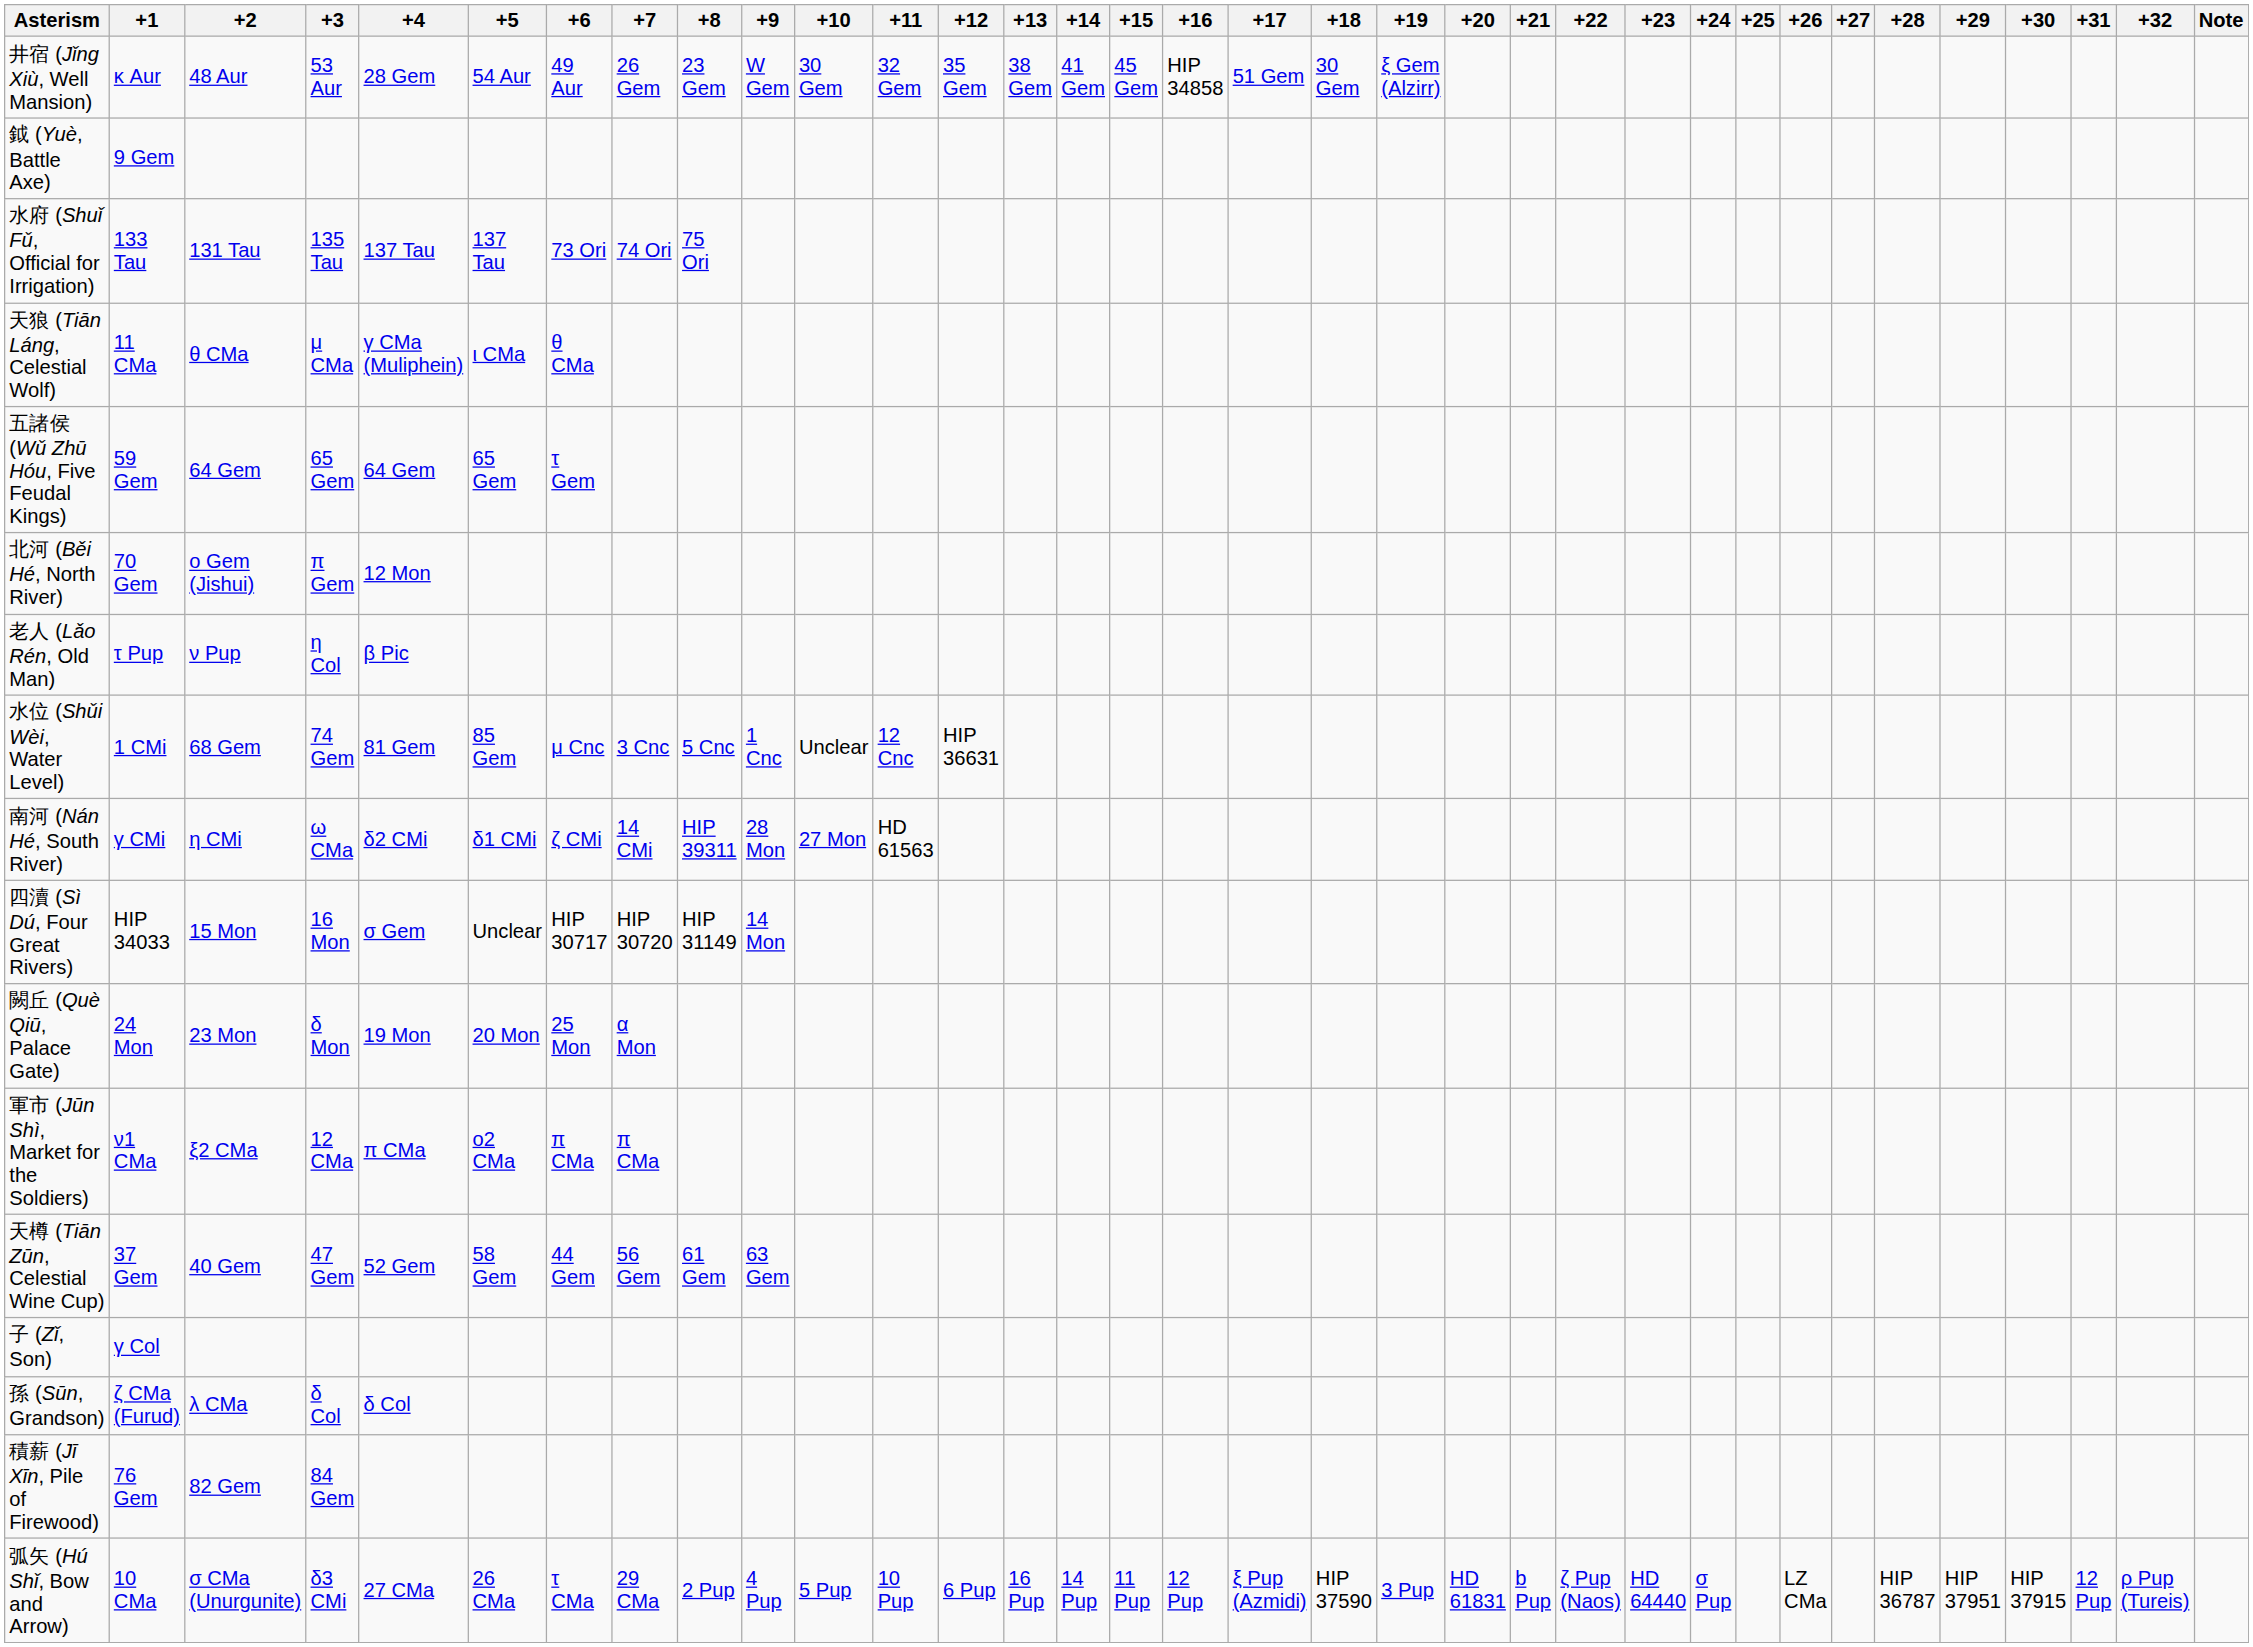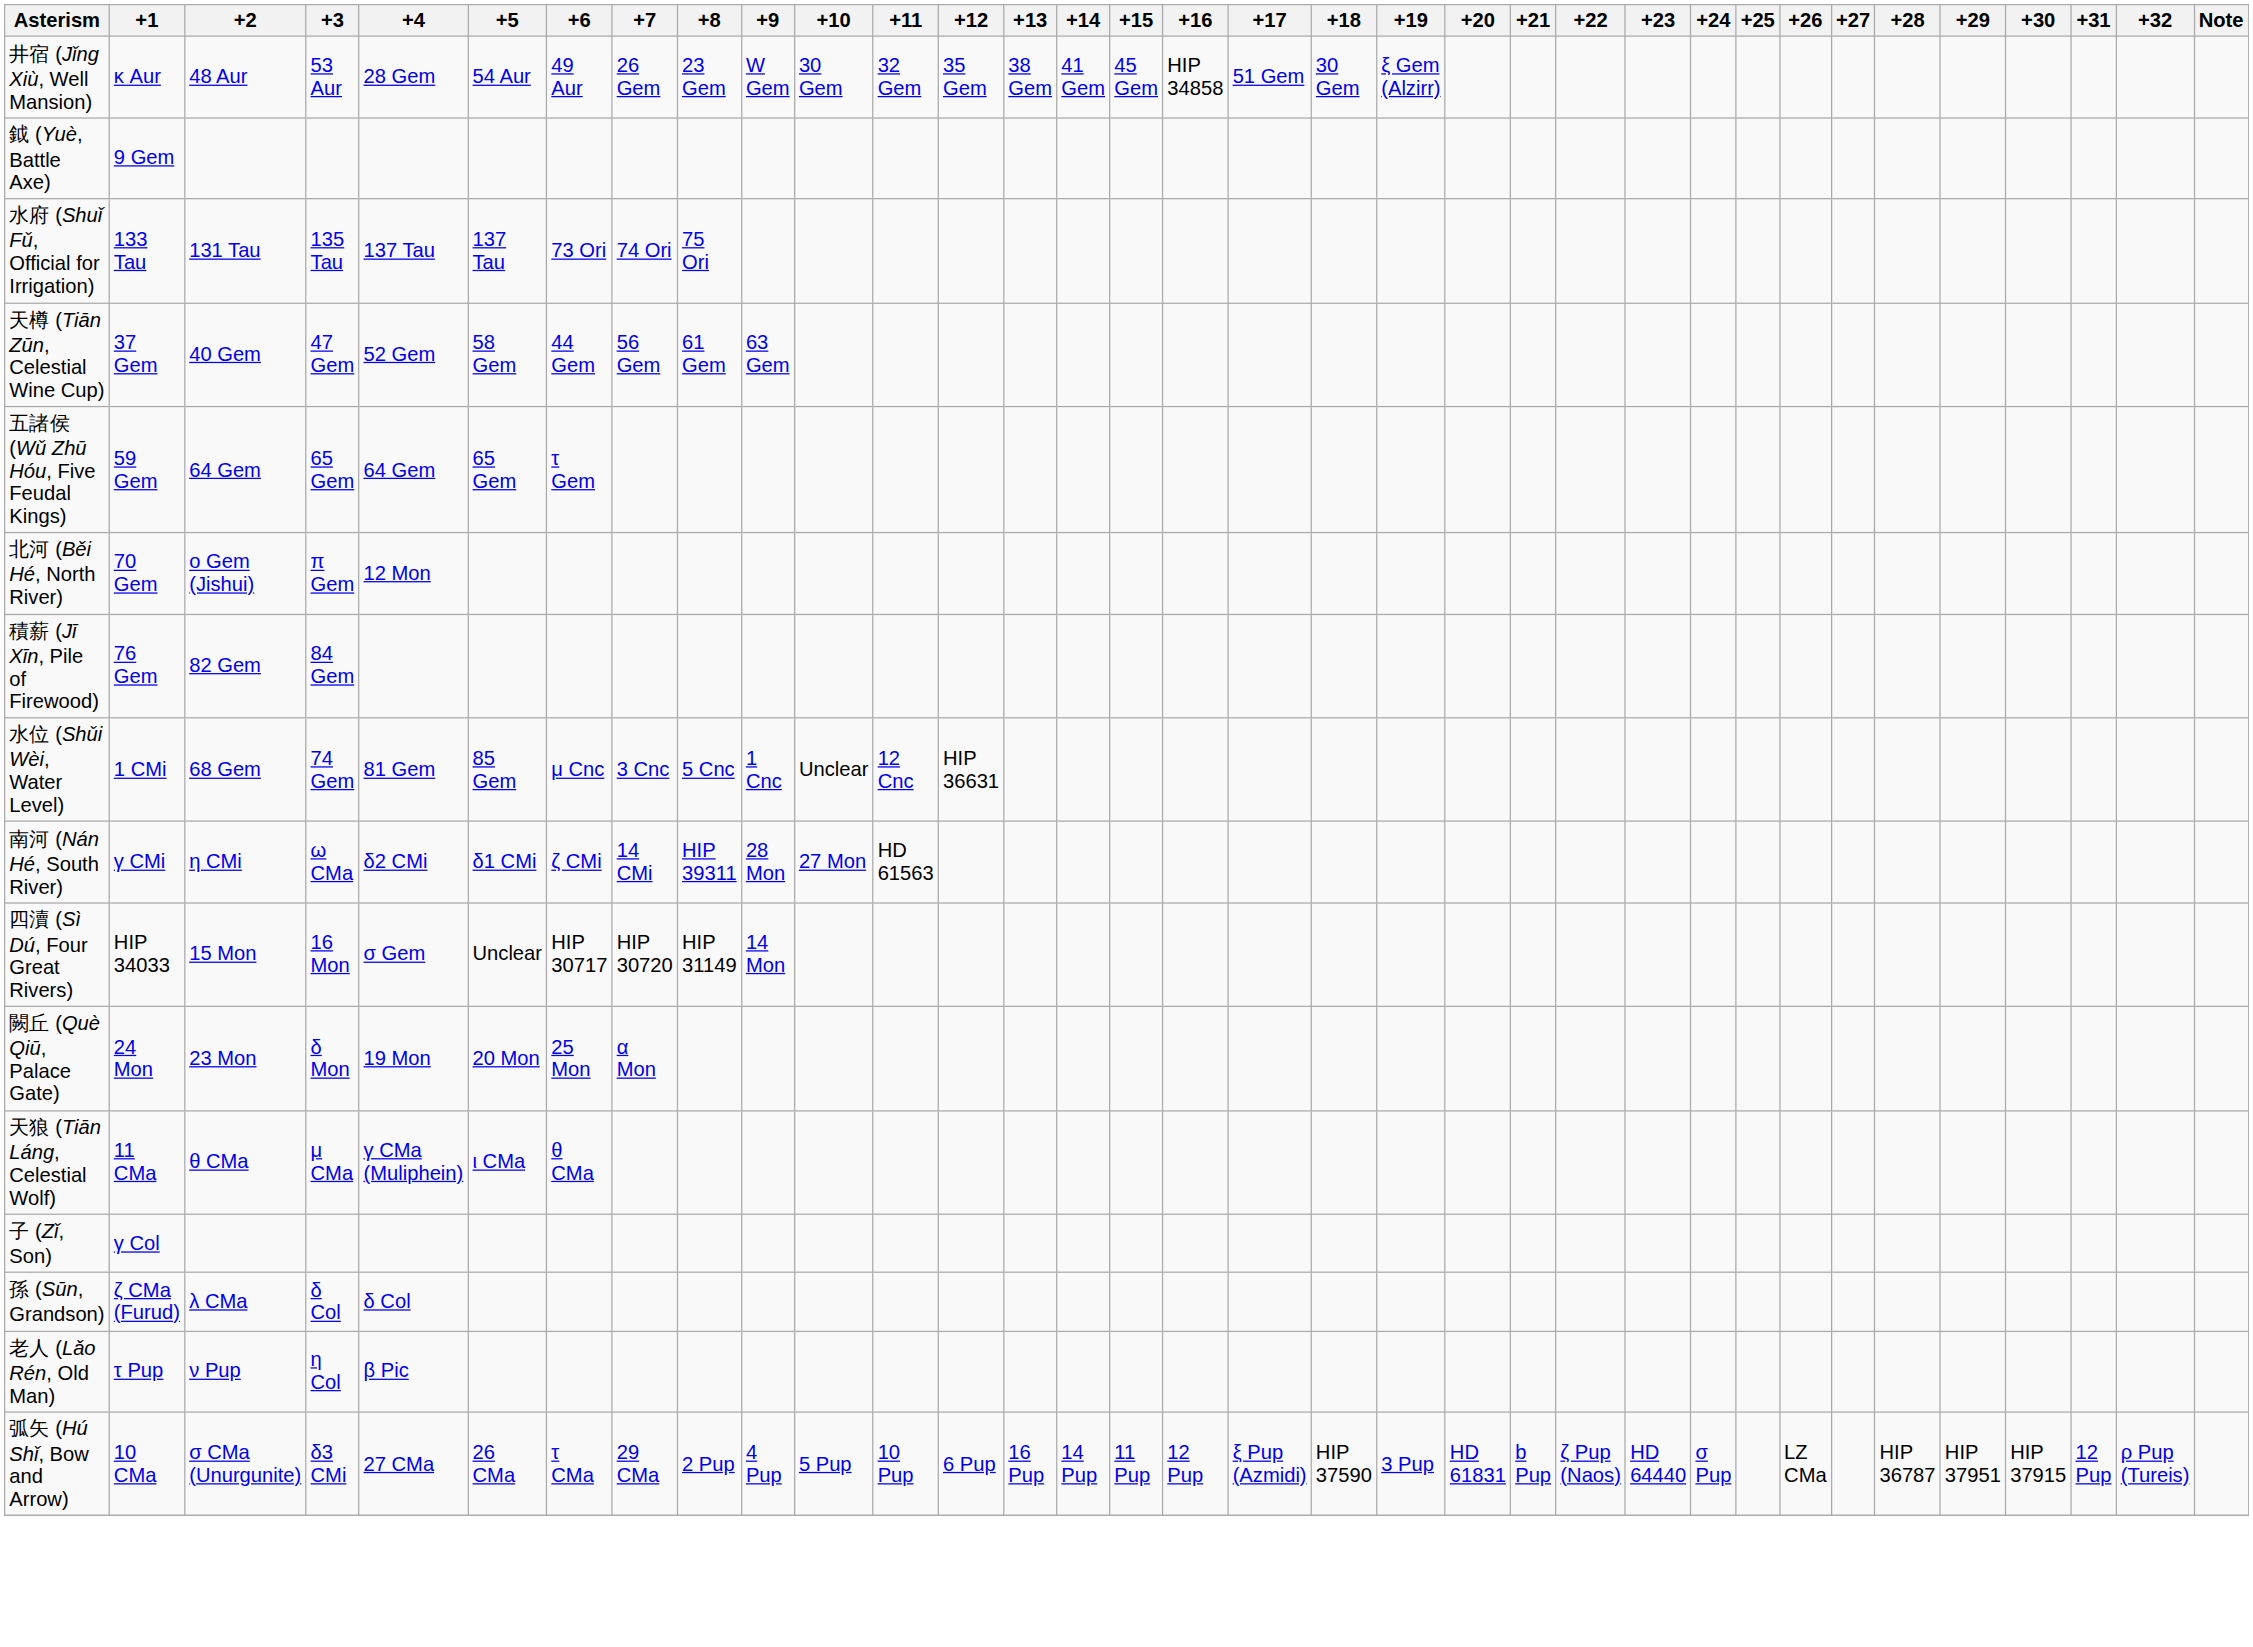rows swapped: 天樽 (Tiān Zūn, Celestial Wine Cup) <-> 天狼 (Tiān Láng, Celestial Wolf)
rows swapped: 積薪 (Jī Xīn, Pile of Firewood) <-> 老人 (Lǎo Rén, Old Man)
- row: 軍市 (Jūn Shì, Market for the Soldiers) | ν1 CMa | ξ2 CMa | 12 CMa | π CMa | ο2 CMa | π CMa | π CMa
